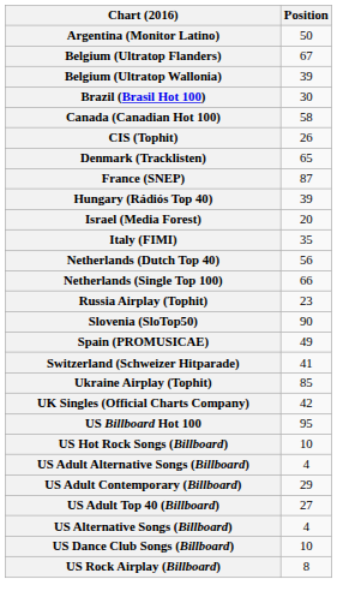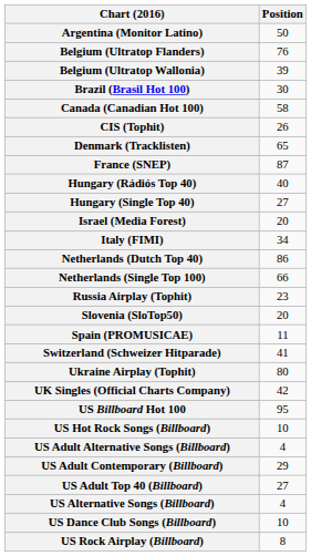Belgium (Ultratop Flanders) | Position: 67 -> 76
Hungary (Rádiós Top 40) | Position: 39 -> 40
+ row: Hungary (Single Top 40) | 27
Italy (FIMI) | Position: 35 -> 34
Netherlands (Dutch Top 40) | Position: 56 -> 86
Slovenia (SloTop50) | Position: 90 -> 20
Spain (PROMUSICAE) | Position: 49 -> 11
Ukraine Airplay (Tophit) | Position: 85 -> 80
